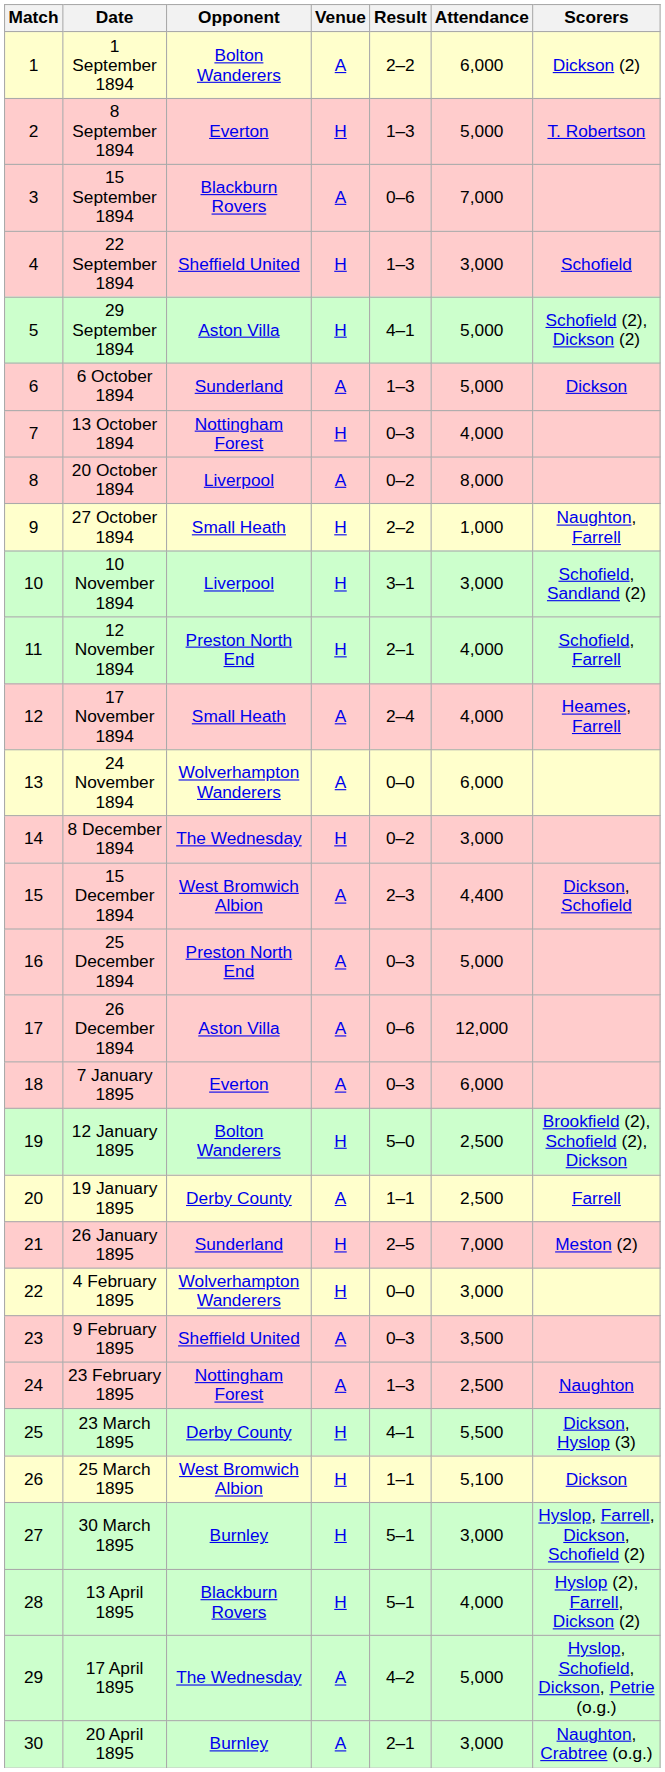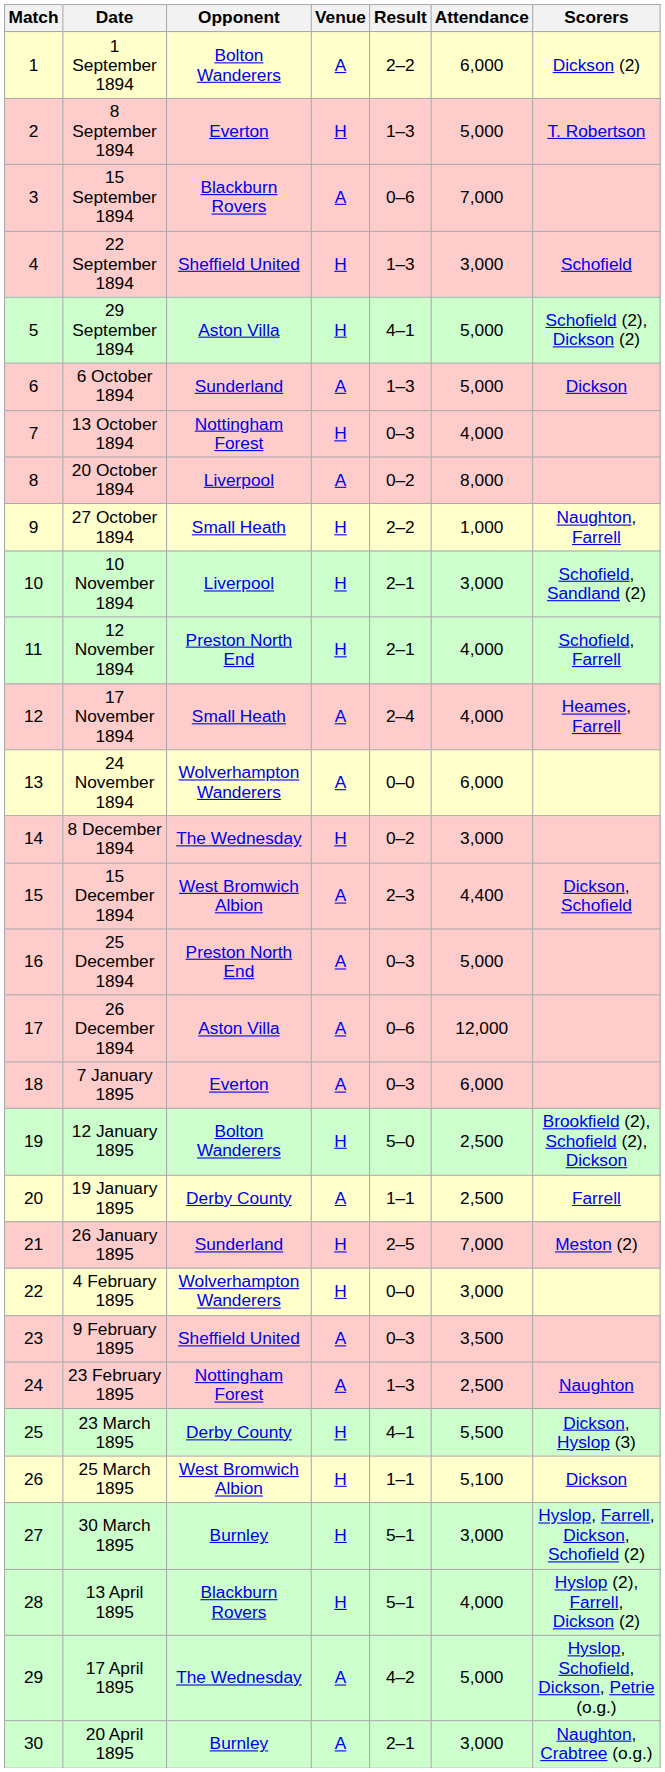10 November 1894 | Result: 3–1 -> 2–1
